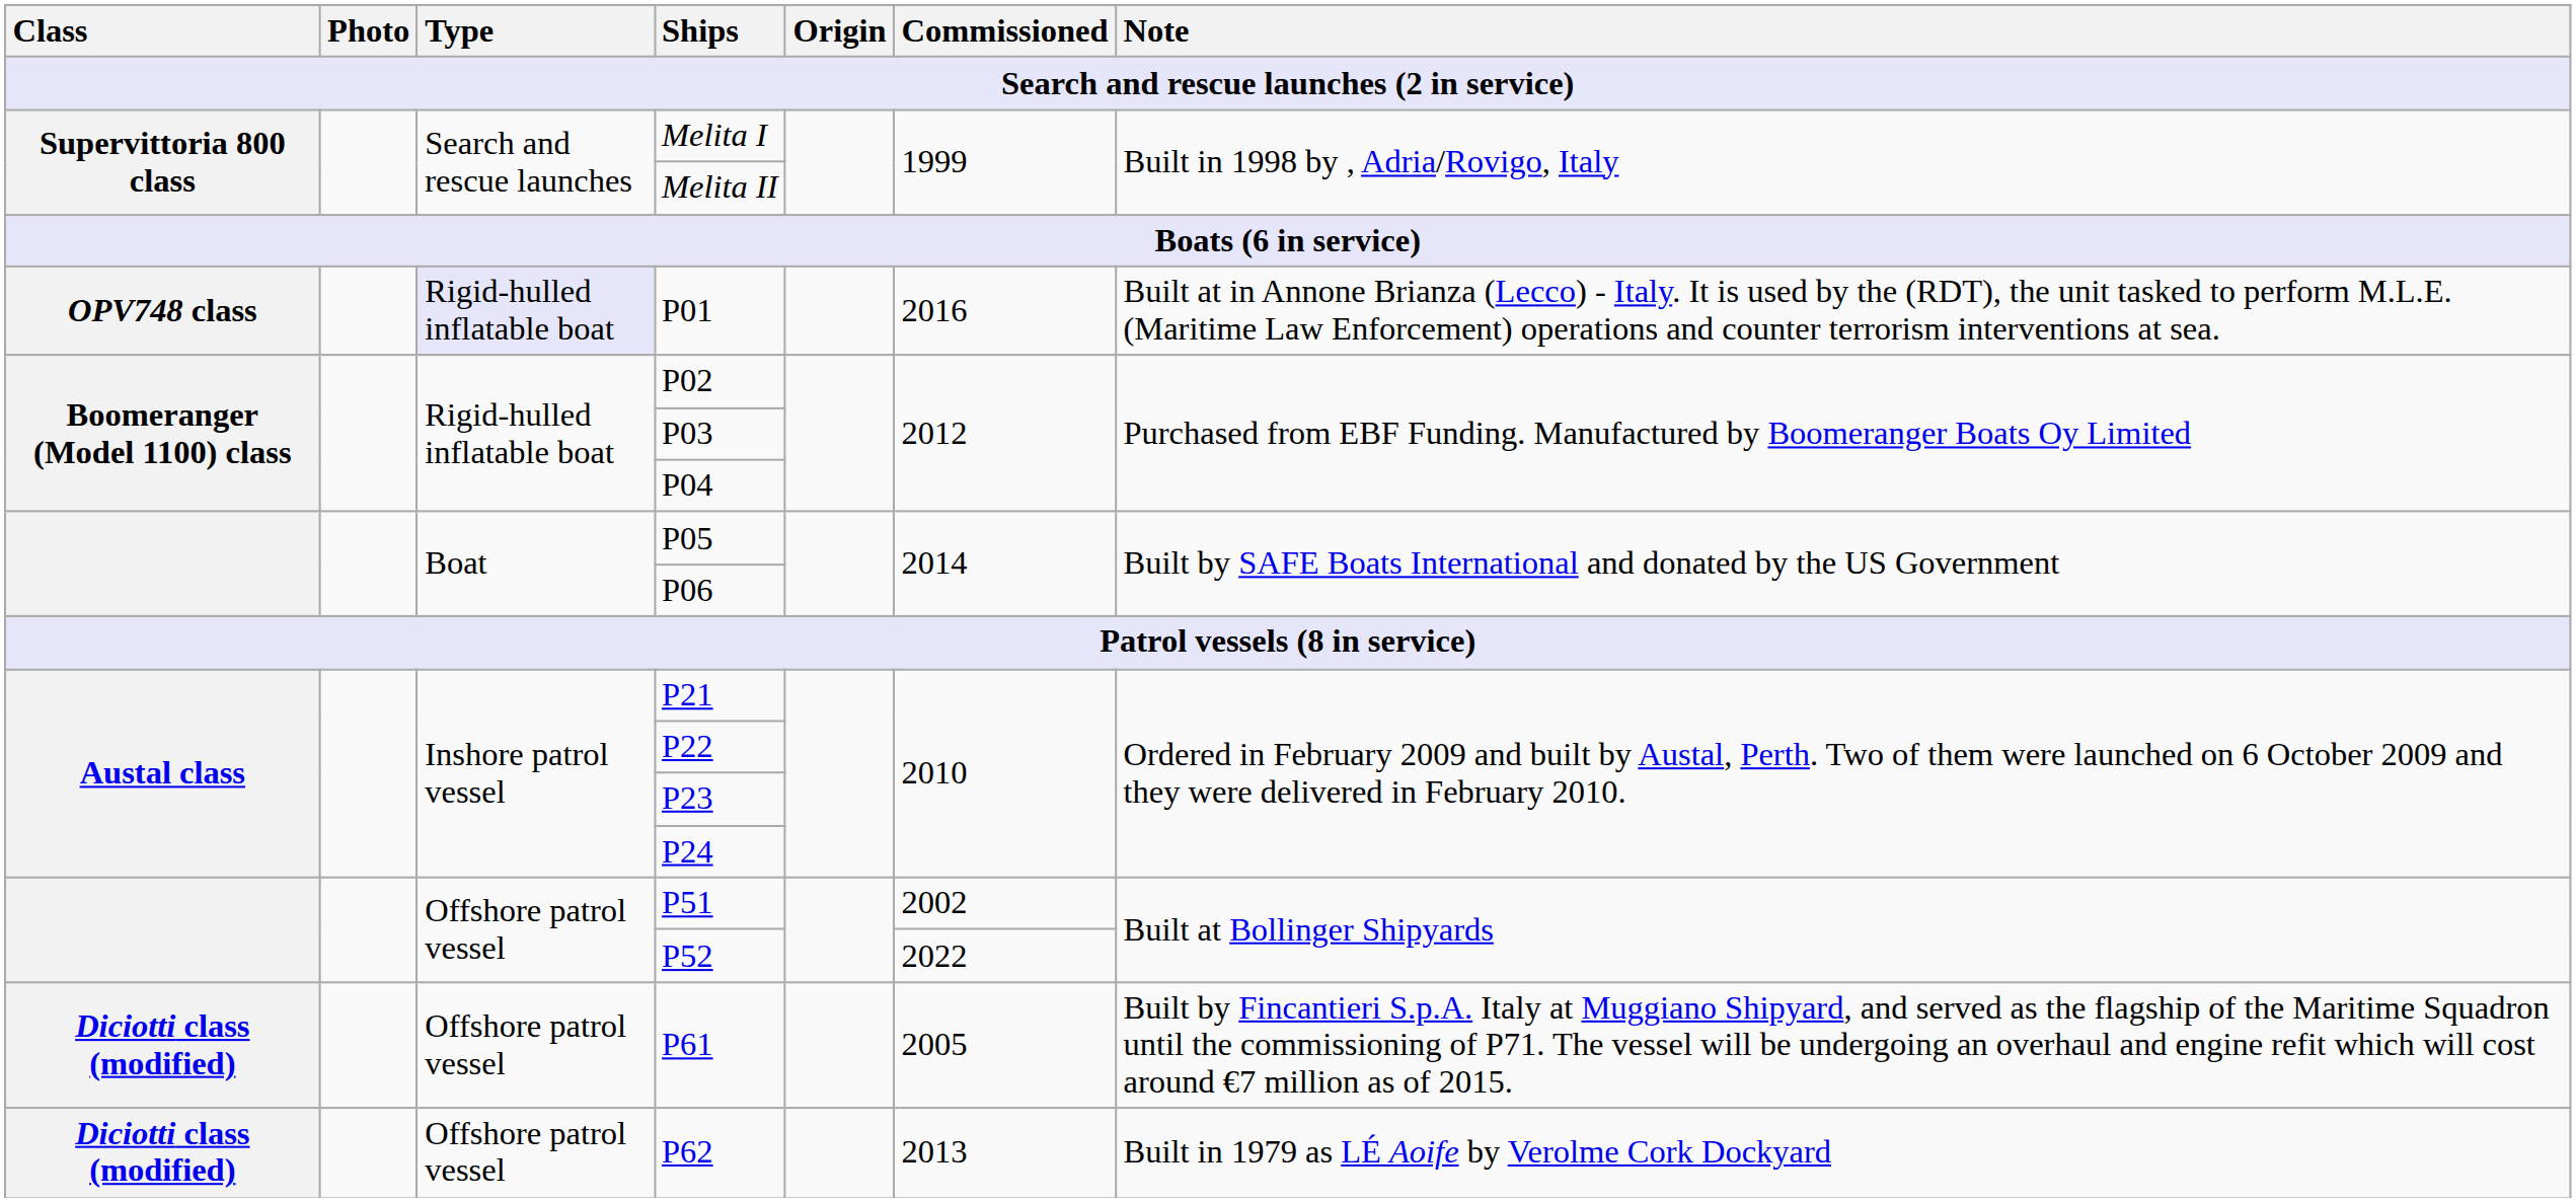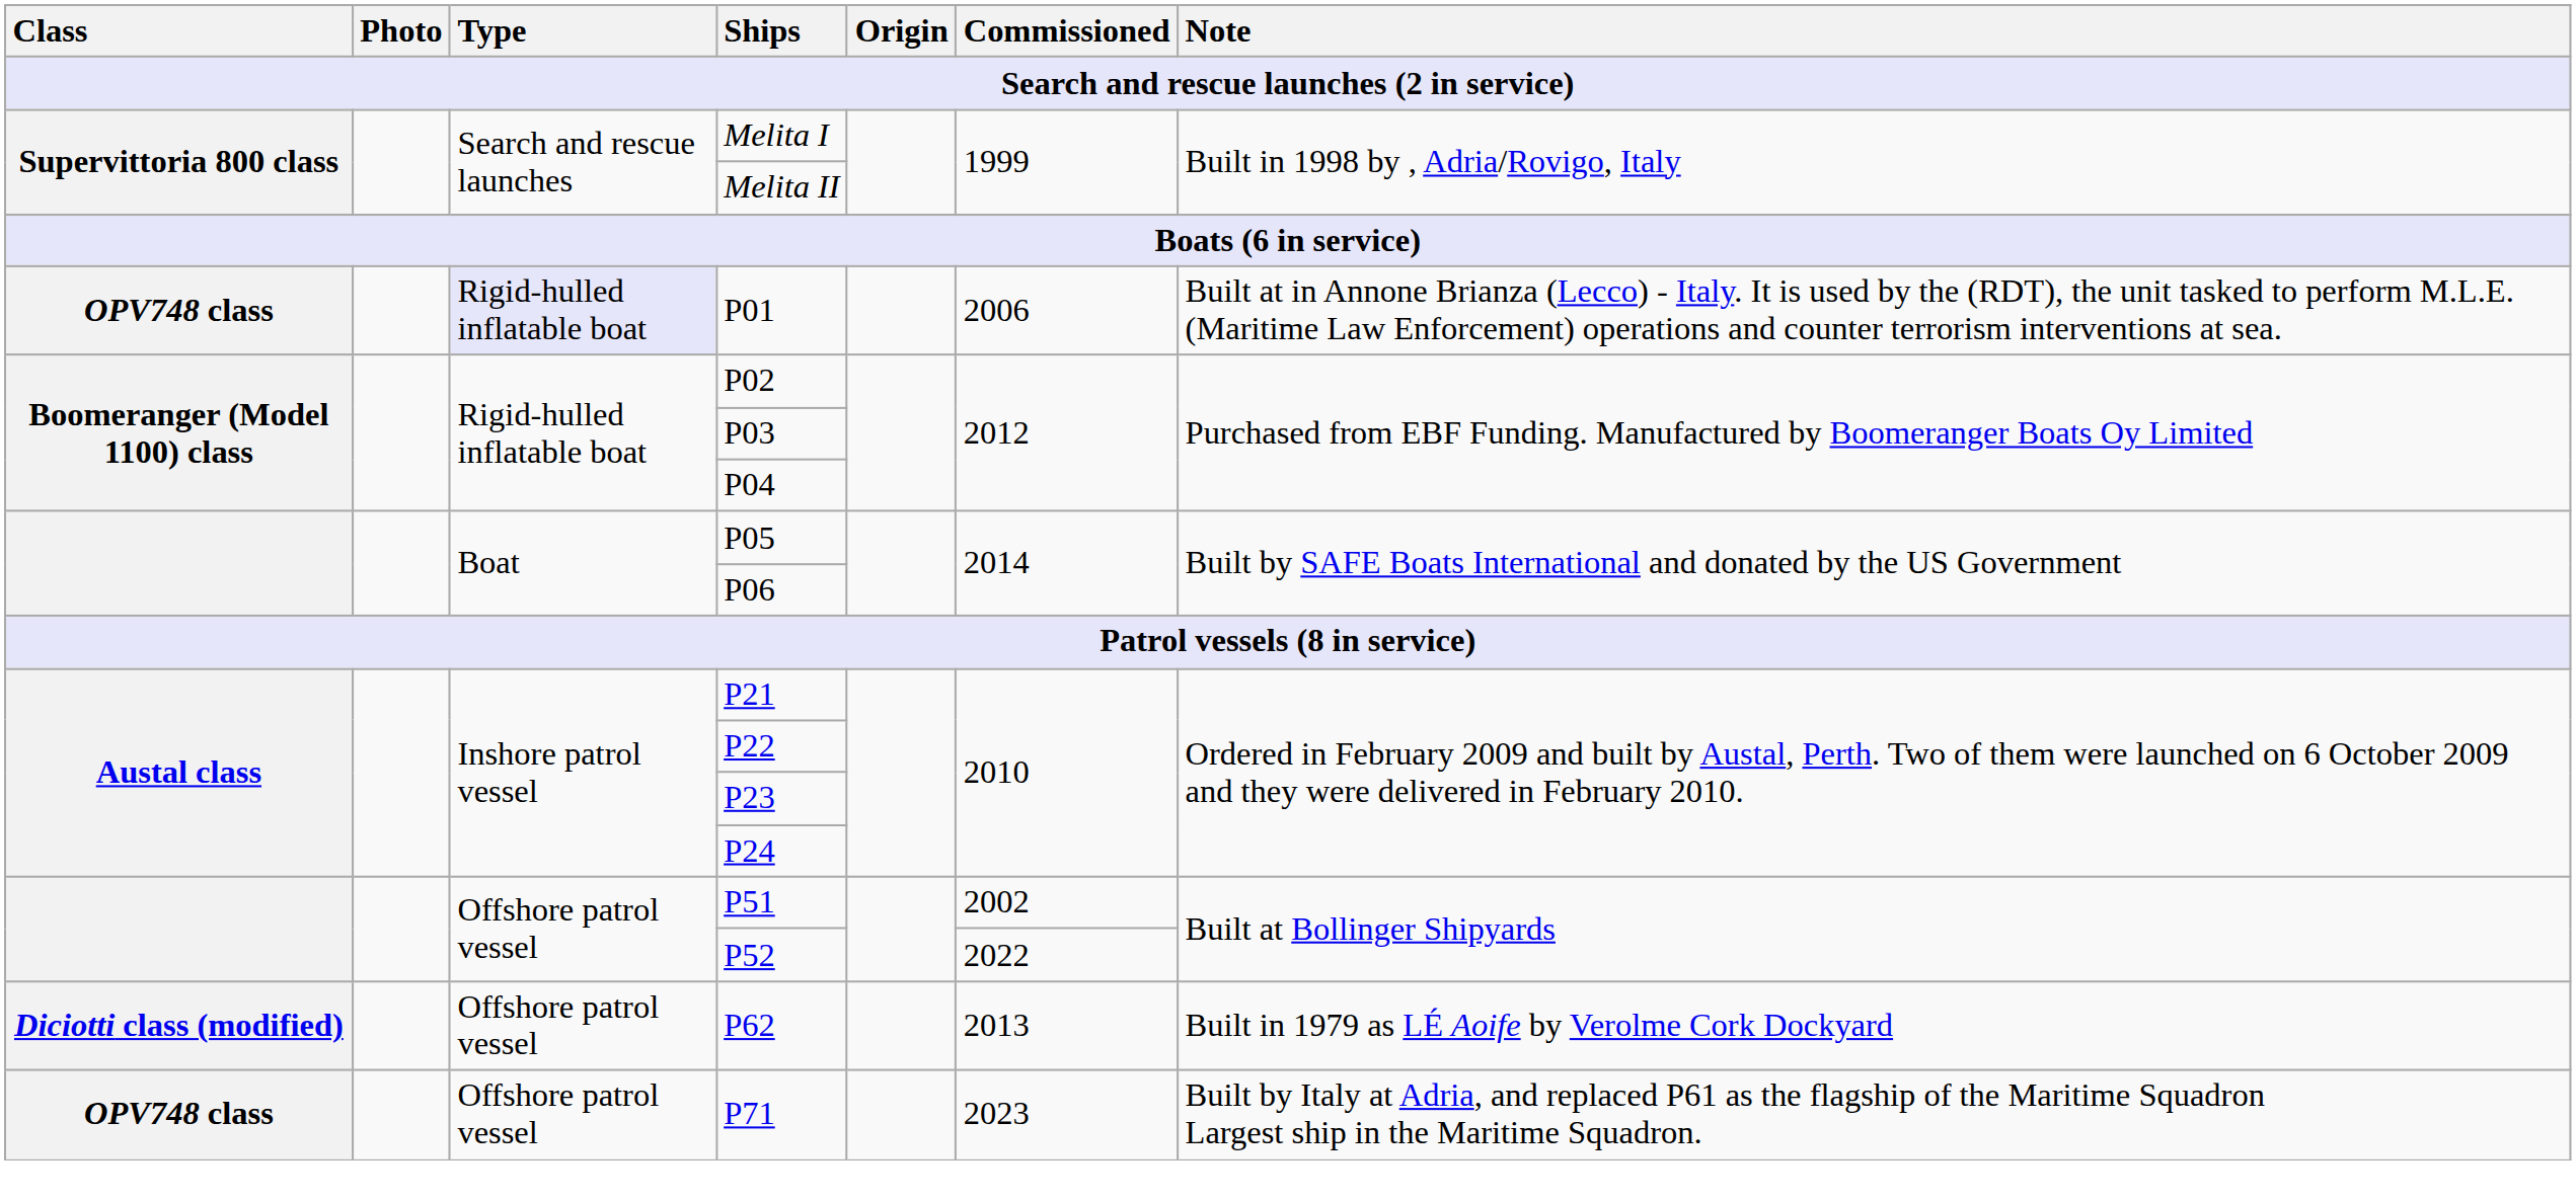P01 | Commissioned: 2016 -> 2006
- row: Diciotti class (modified) | Offshore patrol vessel | P61 | 2005 | Built by Fincantieri S.p.A. Italy at Muggiano Shipyard, and served as the flagship of the Maritime Squadron until the commissioning of P71. The vessel will be undergoing an overhaul and engine refit which will cost around €7 million as of 2015.
+ row: OPV748 class | Offshore patrol vessel | P71 | 2023 | Built by Italy at Adria, and replaced P61 as the flagship of the Maritime Squadron Largest ship in the Maritime Squadron.
